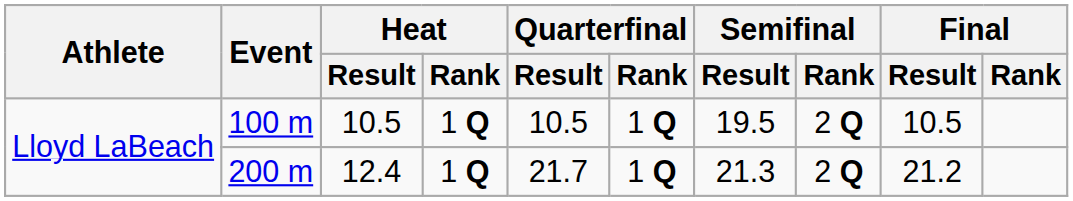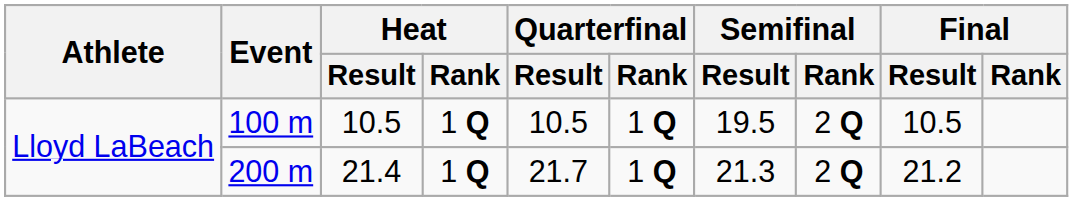200 m | Heat / Result: 12.4 -> 21.4
